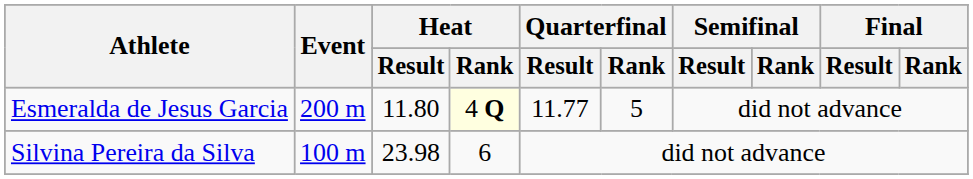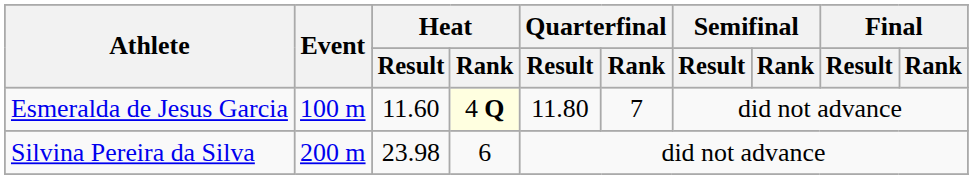Esmeralda de Jesus Garcia | Event: 200 m -> 100 m
Esmeralda de Jesus Garcia | Heat / Result: 11.80 -> 11.60
Esmeralda de Jesus Garcia | Quarterfinal / Result: 11.77 -> 11.80
Esmeralda de Jesus Garcia | Quarterfinal / Rank: 5 -> 7
Silvina Pereira da Silva | Event: 100 m -> 200 m
